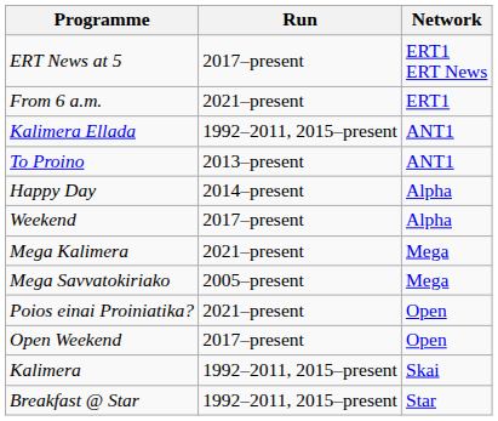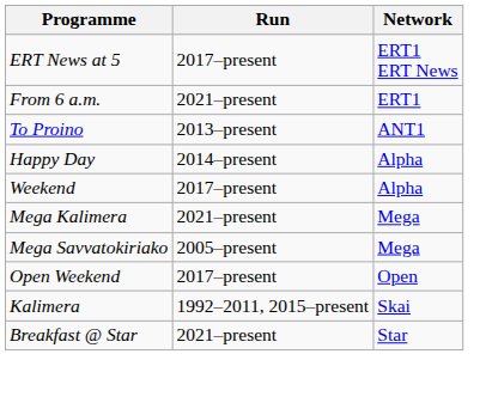- row: Kalimera Ellada | 1992–2011, 2015–present | ANT1
- row: Poios einai Proiniatika? | 2021–present | Open
Breakfast @ Star | Run: 1992–2011, 2015–present -> 2021–present
